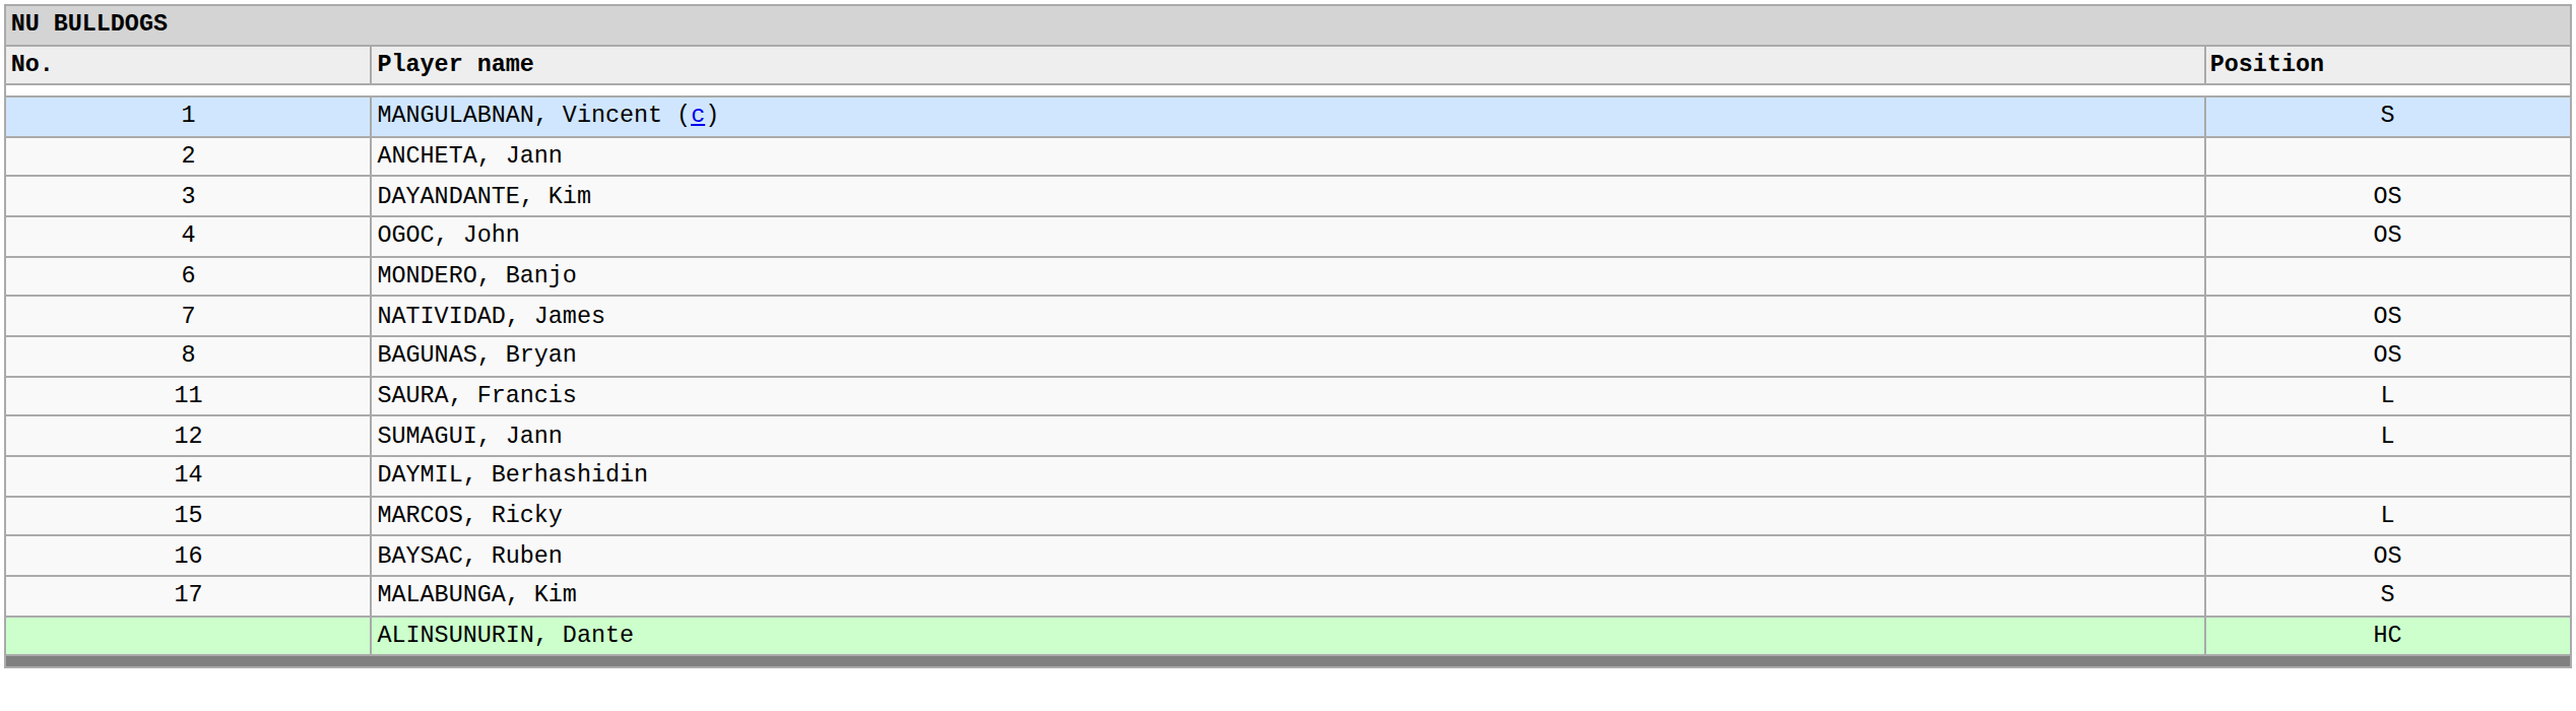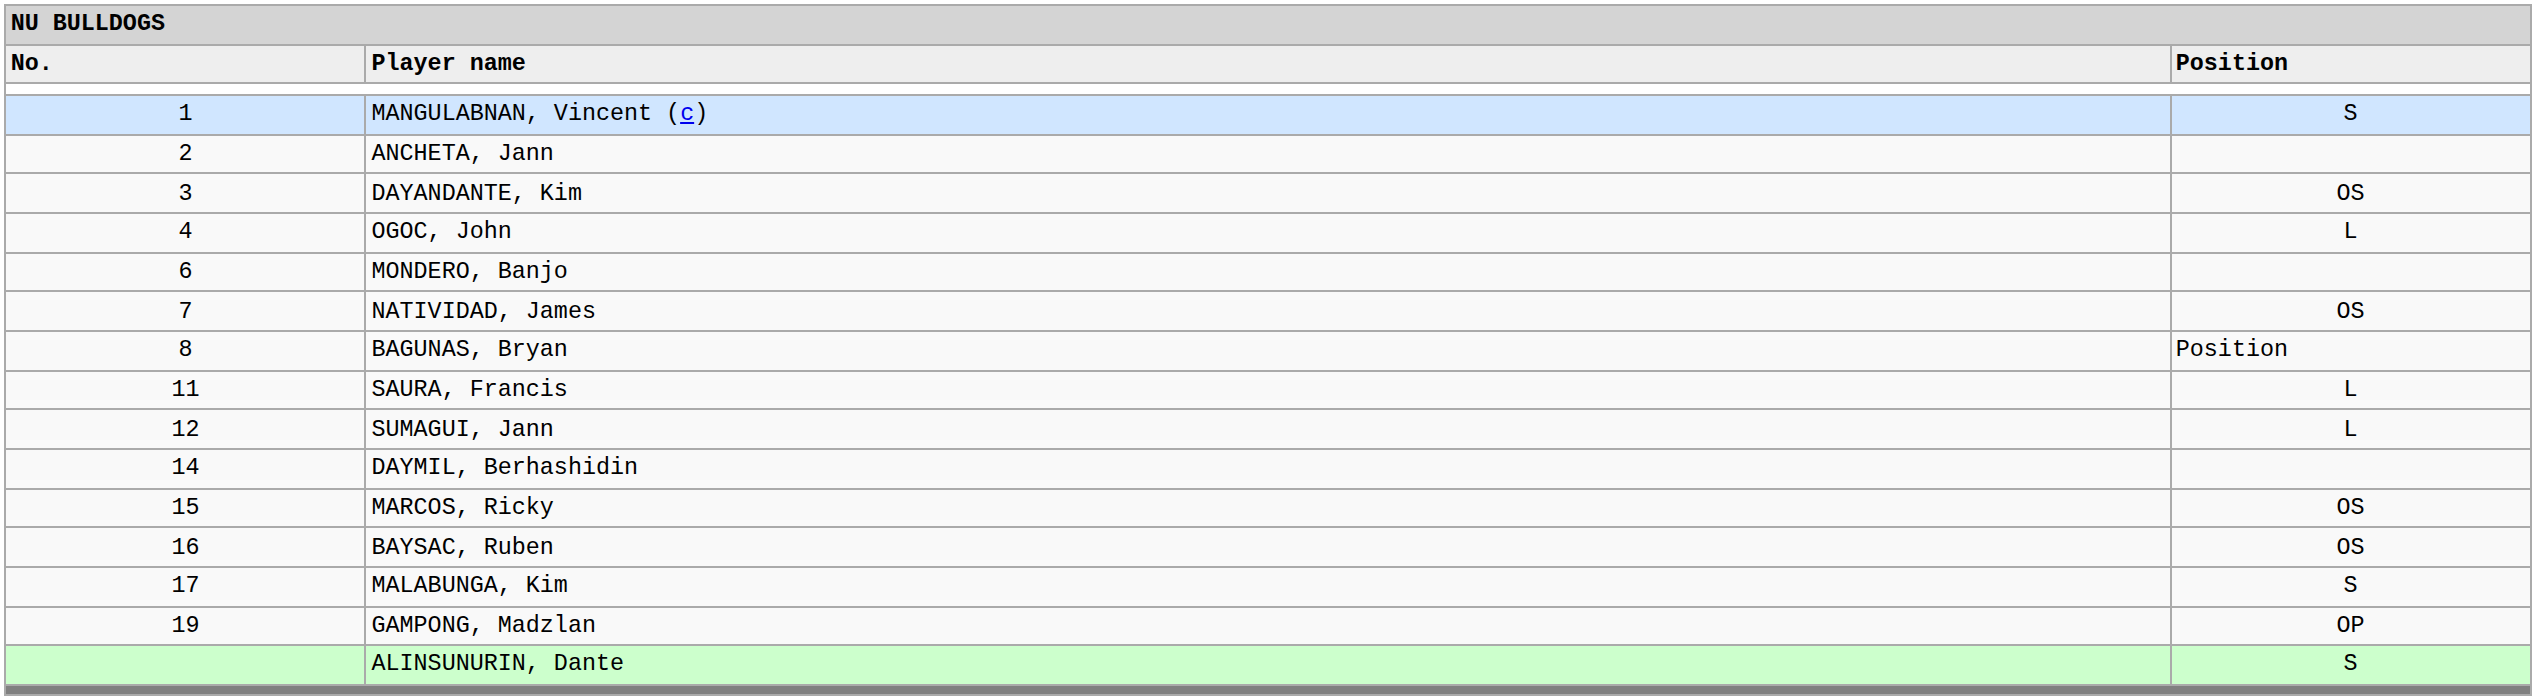OGOC, John | column 3: OS -> L
BAGUNAS, Bryan | column 3: OS -> Position
MARCOS, Ricky | column 3: L -> OS
+ row: 19 | GAMPONG, Madzlan | OP
ALINSUNURIN, Dante | column 3: HC -> S
